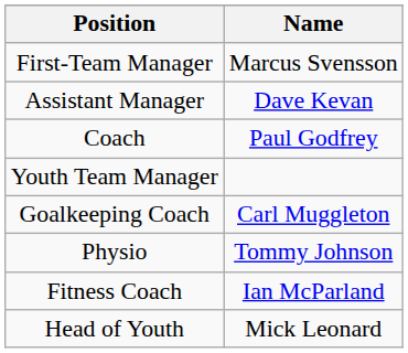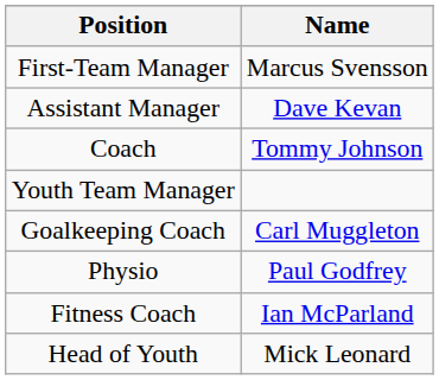Coach | Name: Paul Godfrey -> Tommy Johnson
Physio | Name: Tommy Johnson -> Paul Godfrey
